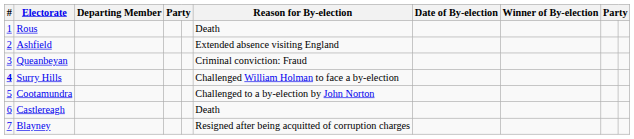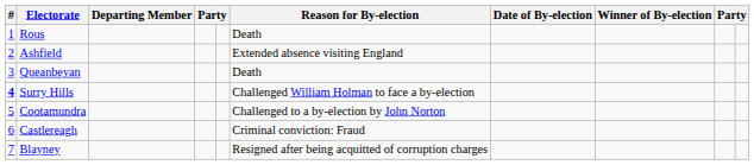Queanbeyan | Reason for By-election: Criminal conviction: Fraud -> Death
Castlereagh | Reason for By-election: Death -> Criminal conviction: Fraud
